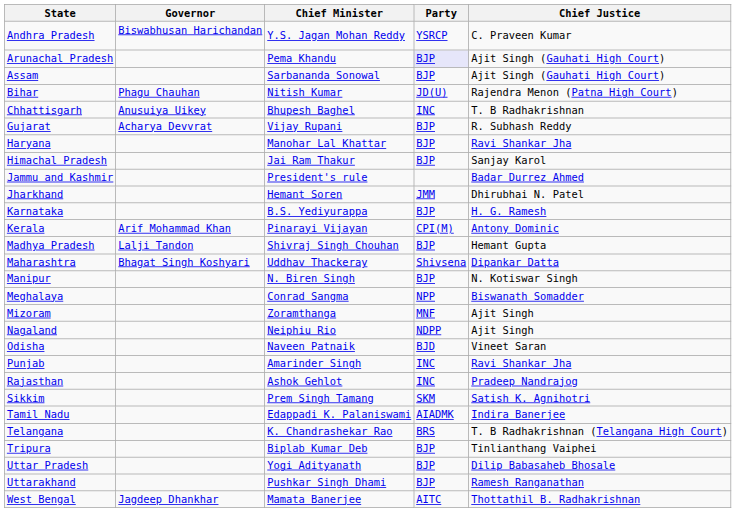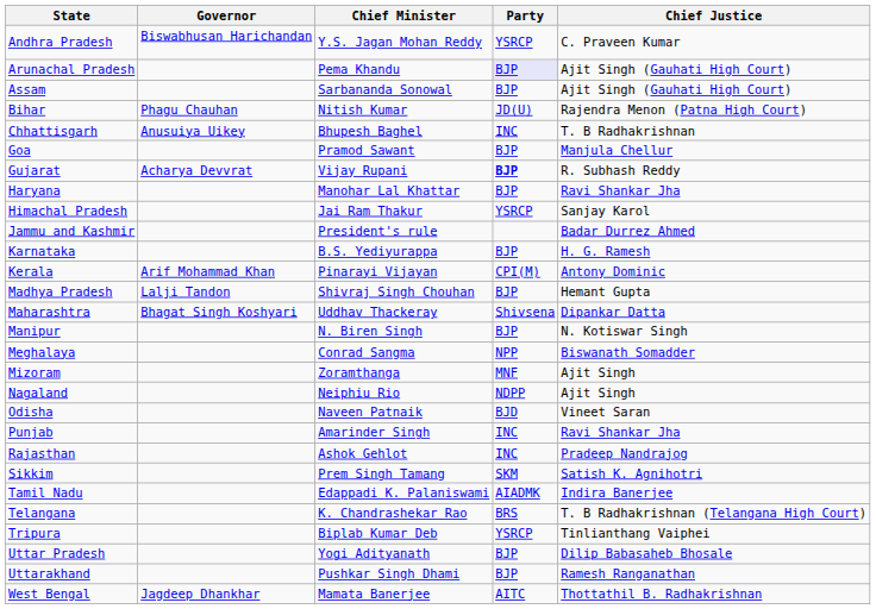+ row: Goa | Pramod Sawant | BJP | Manjula Chellur
Gujarat | Party: normal -> bold
Himachal Pradesh | Party: BJP -> YSRCP
- row: Jharkhand | Hemant Soren | JMM | Dhirubhai N. Patel
Tripura | Party: BJP -> YSRCP
